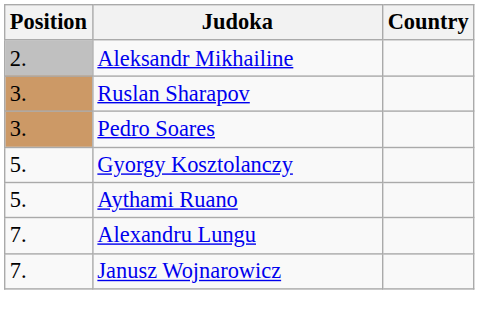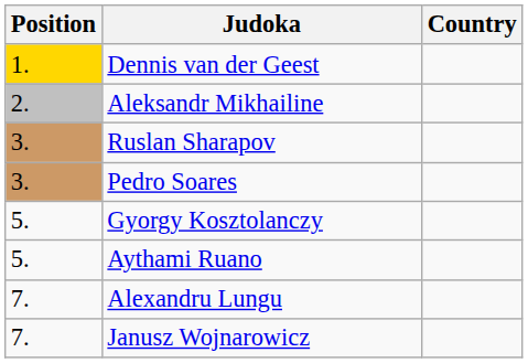+ row: 1. | Dennis van der Geest
